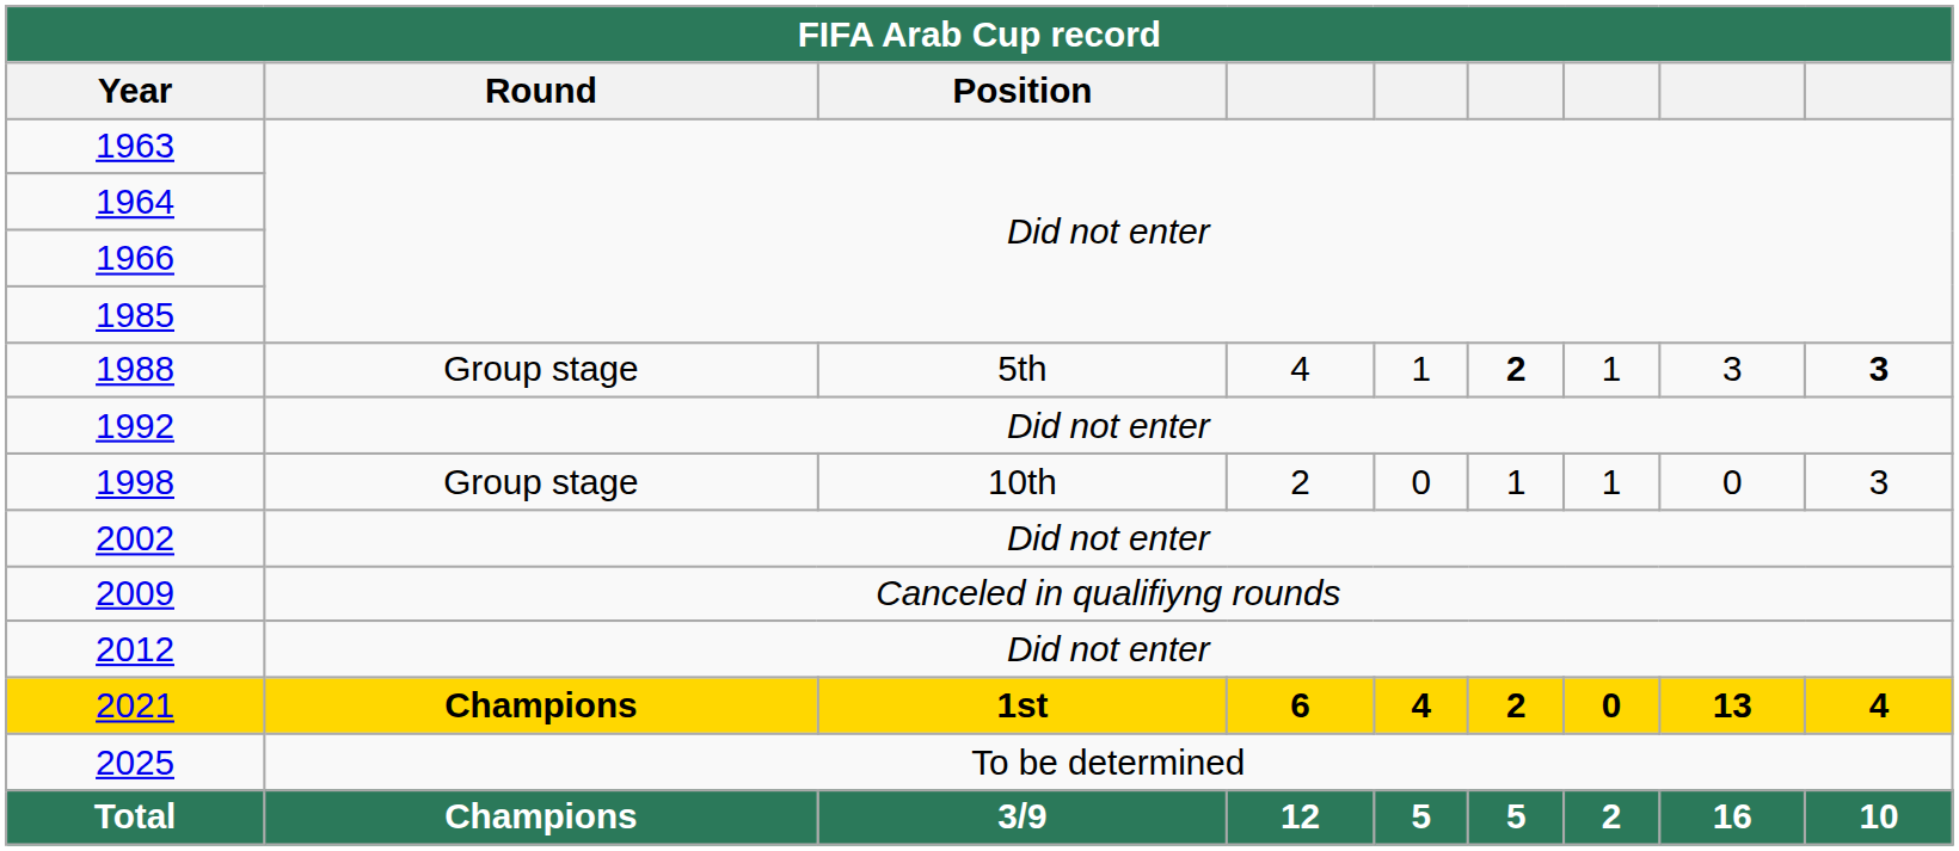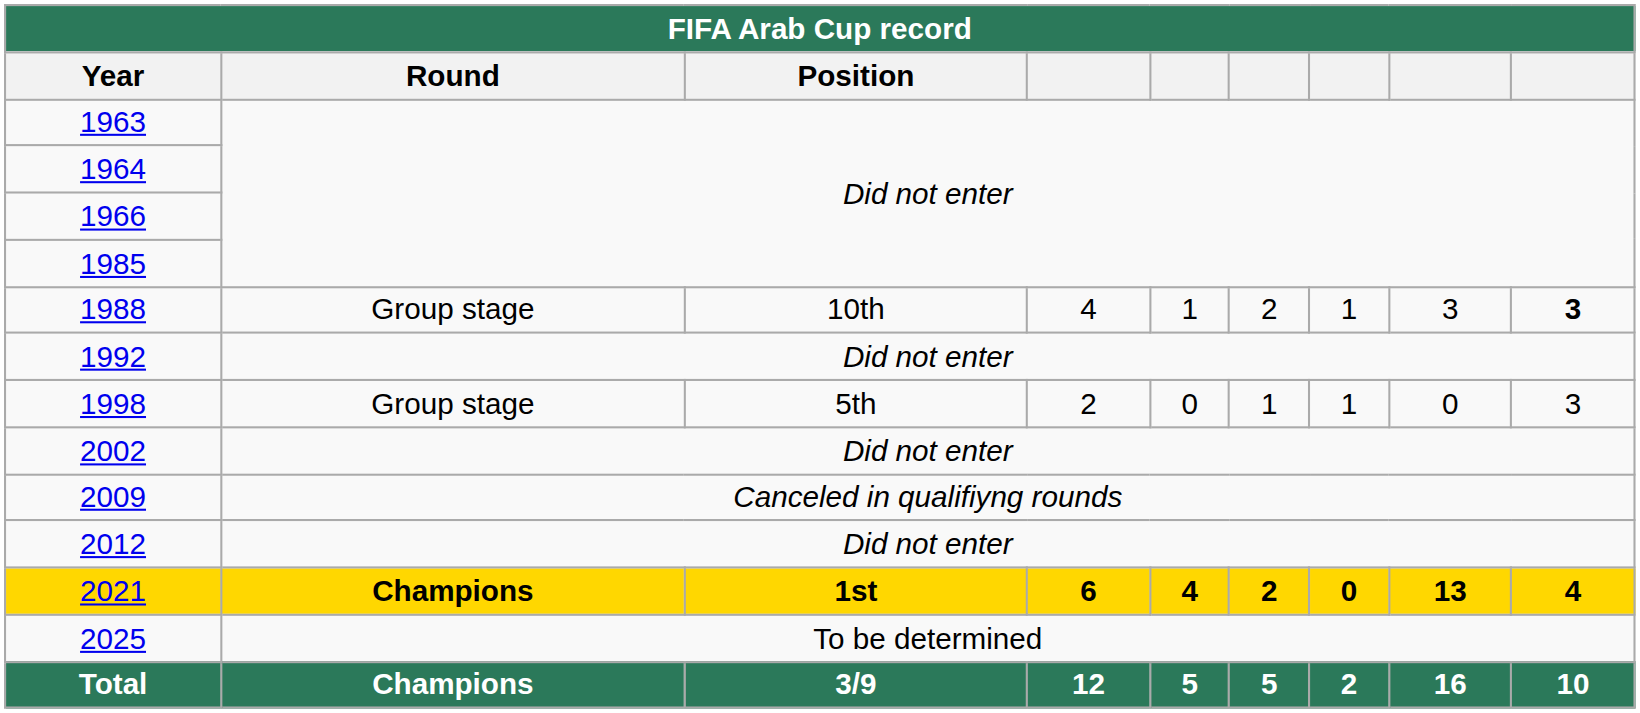1988 | Position: 5th -> 10th
1988 | column 6: bold -> normal
1998 | Position: 10th -> 5th
